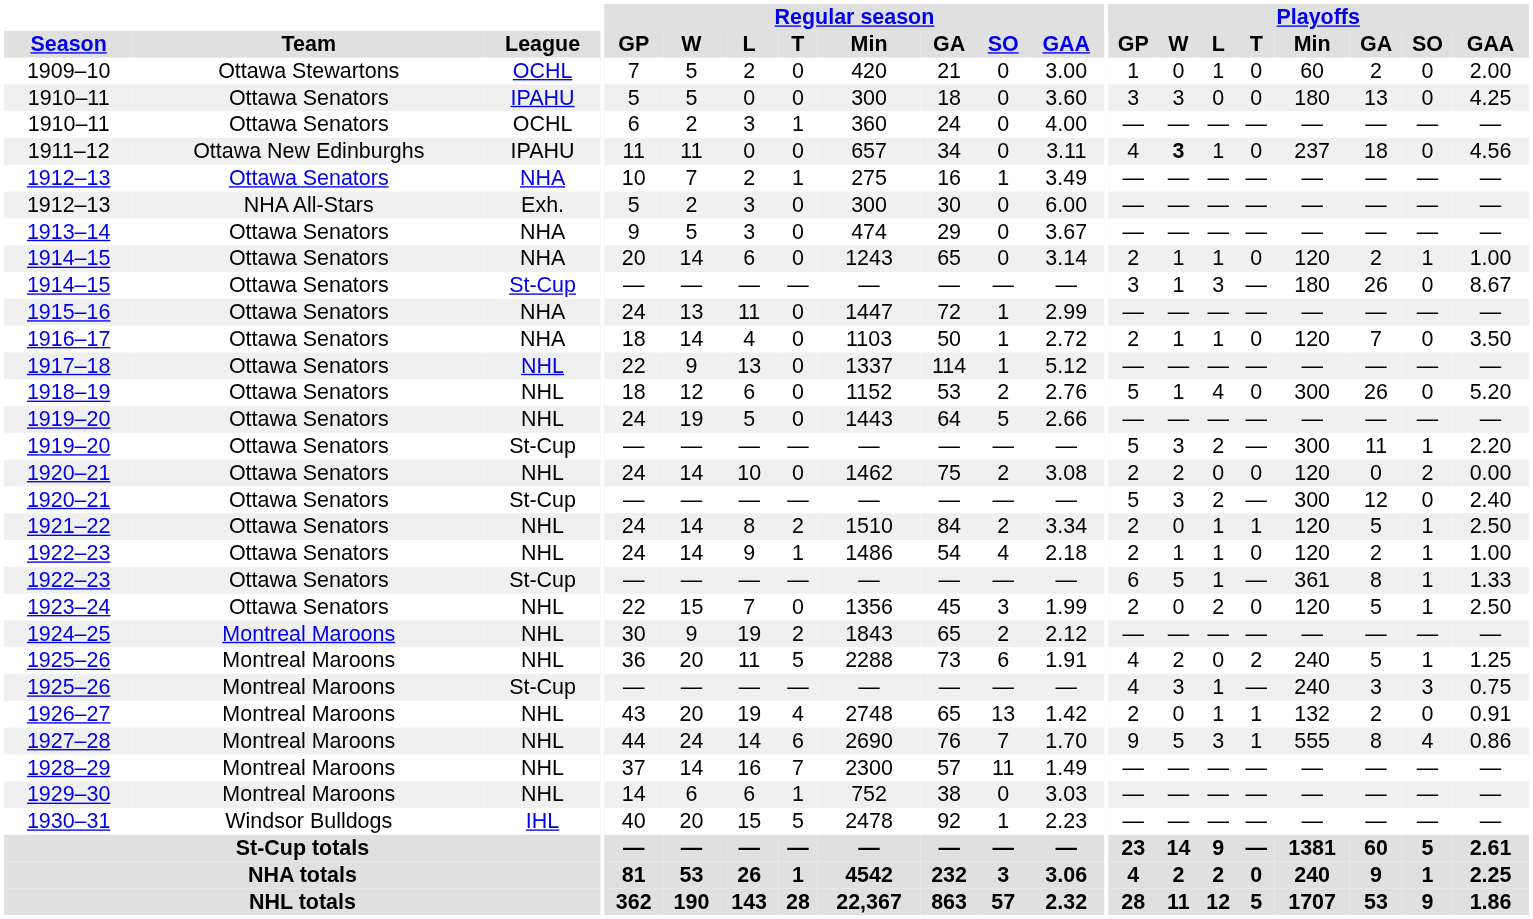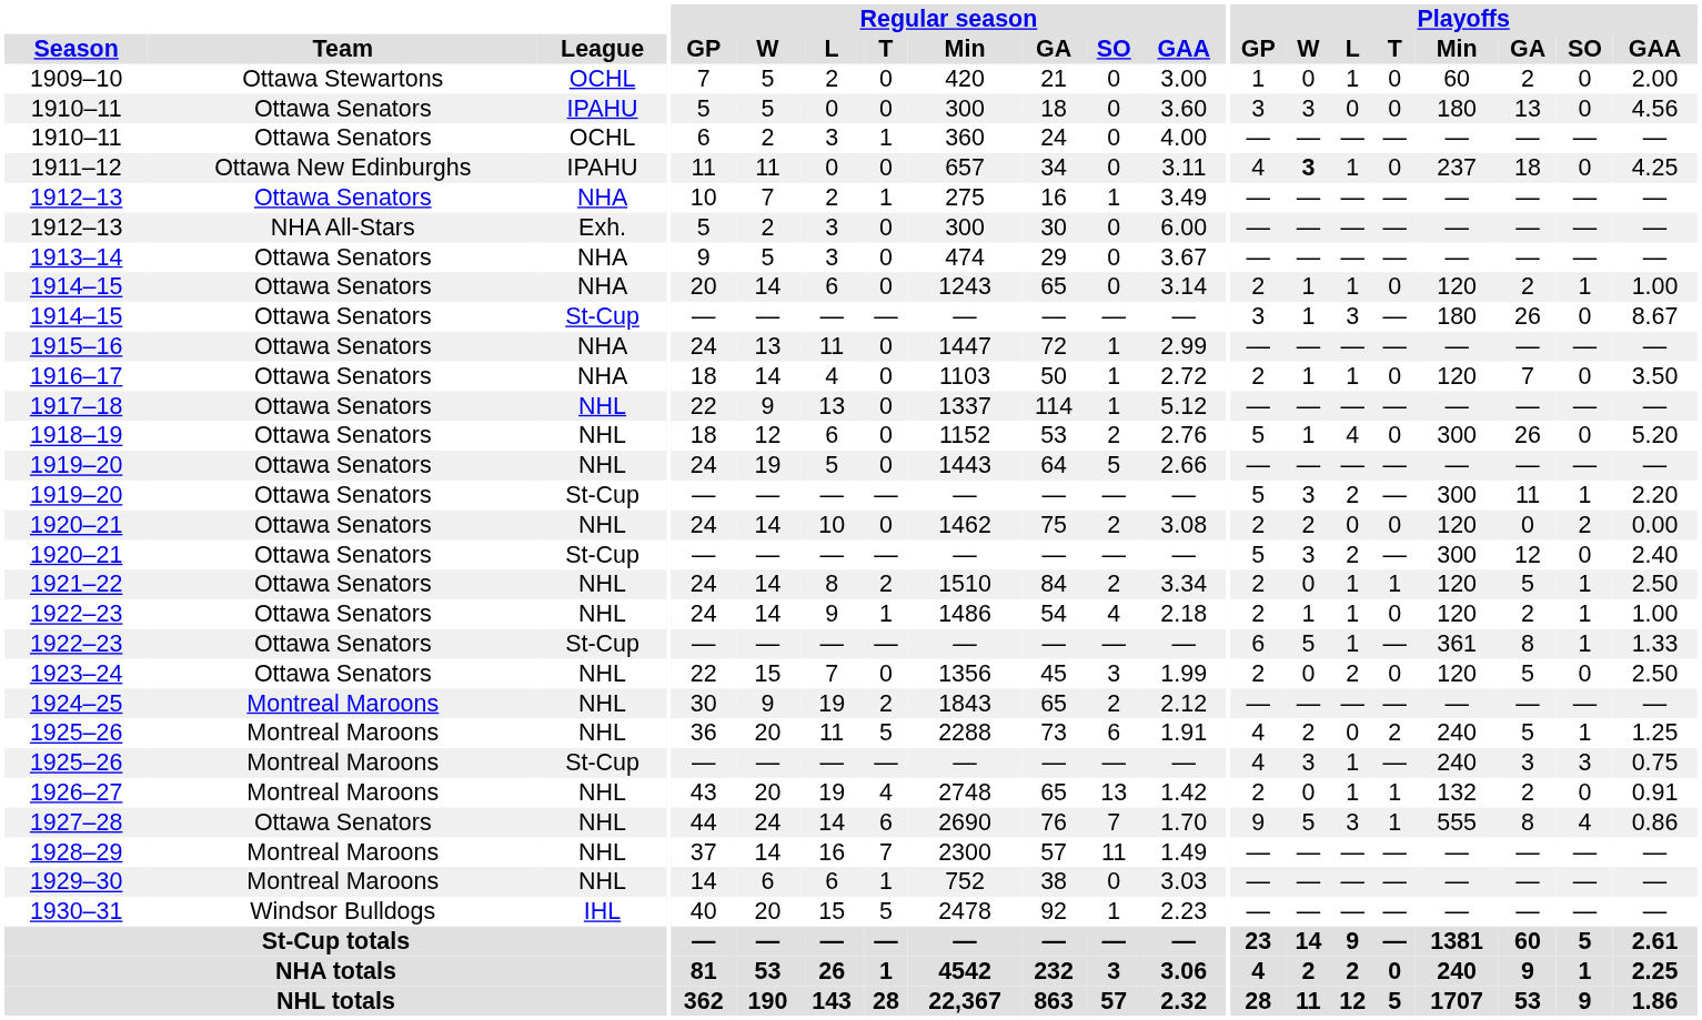1910–11 / IPAHU | Playoffs / GAA: 4.25 -> 4.56
1911–12 | Playoffs / GAA: 4.56 -> 4.25
1923–24 | Playoffs / SO: 1 -> 0
1927–28 | Team: Montreal Maroons -> Ottawa Senators
